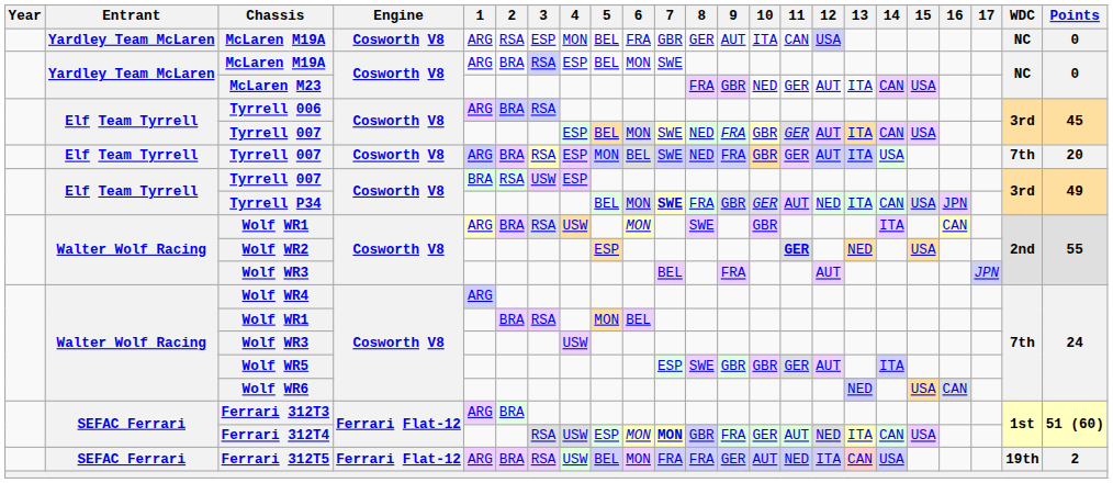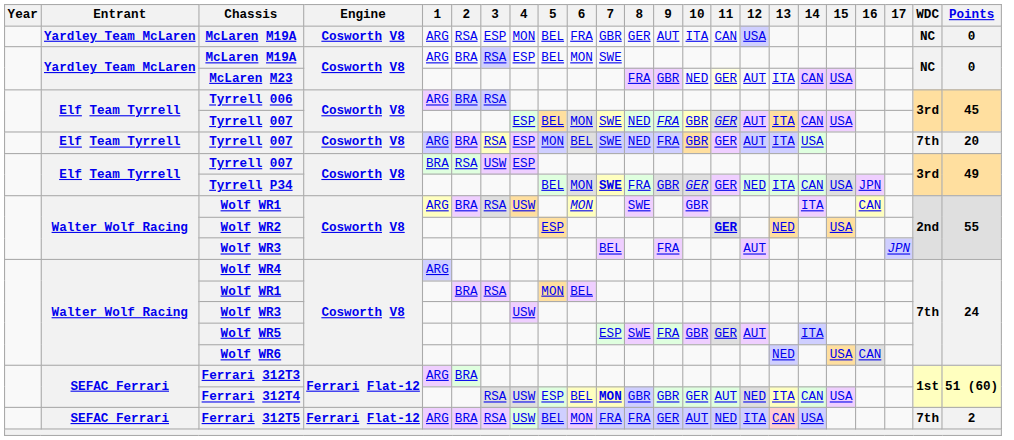McLaren M23 | 11: no background -> lightyellow background
Tyrrell P34 | 11: AUT -> GER
Wolf WR5 | 9: GBR -> FRA
Ferrari 312T4 | 6: MON -> BEL
Ferrari 312T4 | 9: FRA -> GBR
Ferrari 312T5 | WDC: 19th -> 7th
